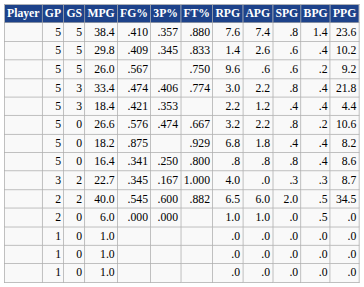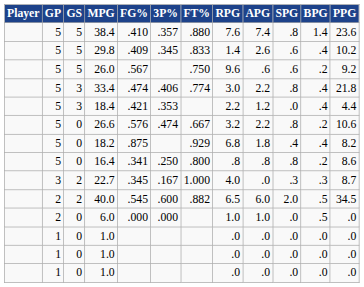18.4 | SPG: .4 -> .0
16.4 | BPG: .4 -> .2
